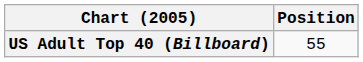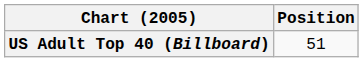US Adult Top 40 (Billboard) | Position: 55 -> 51
